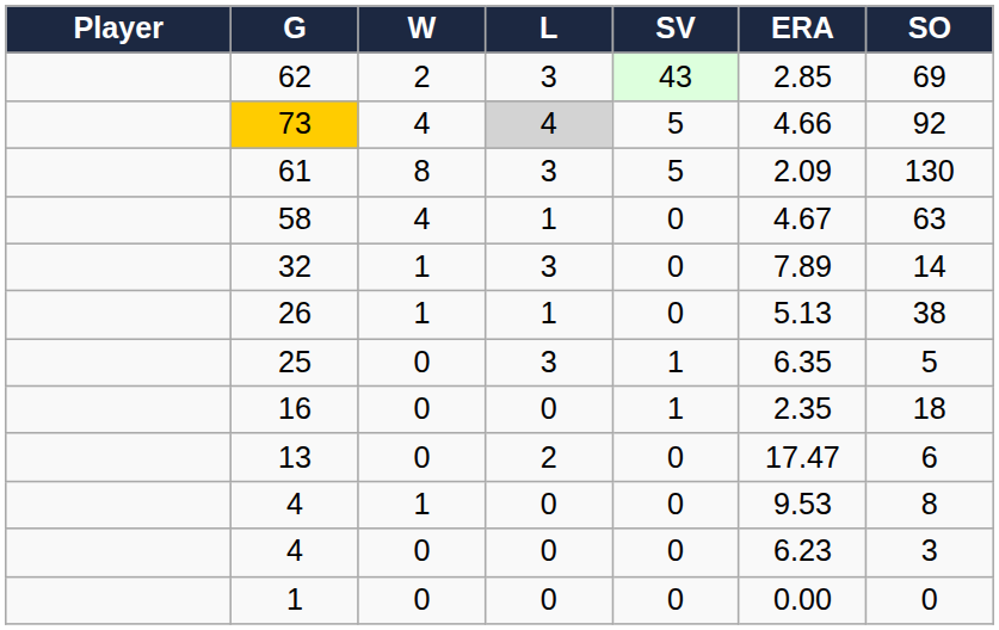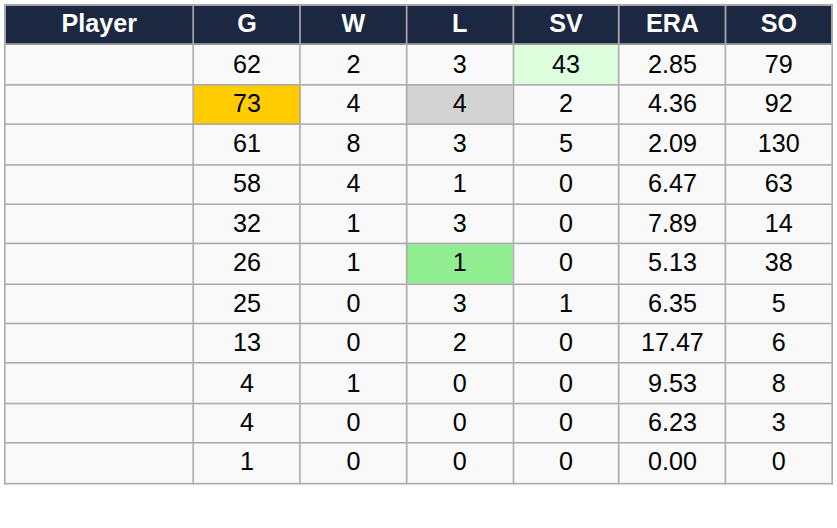62 | SO: 69 -> 79
73 | SV: 5 -> 2
73 | ERA: 4.66 -> 4.36
58 | ERA: 4.67 -> 6.47
26 | L: no background -> lightgreen background
- row: 16 | 0 | 0 | 1 | 2.35 | 18
